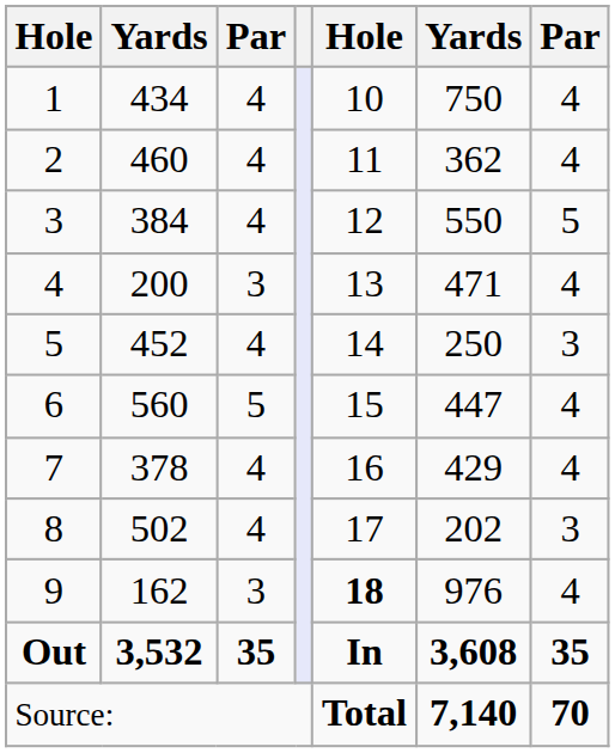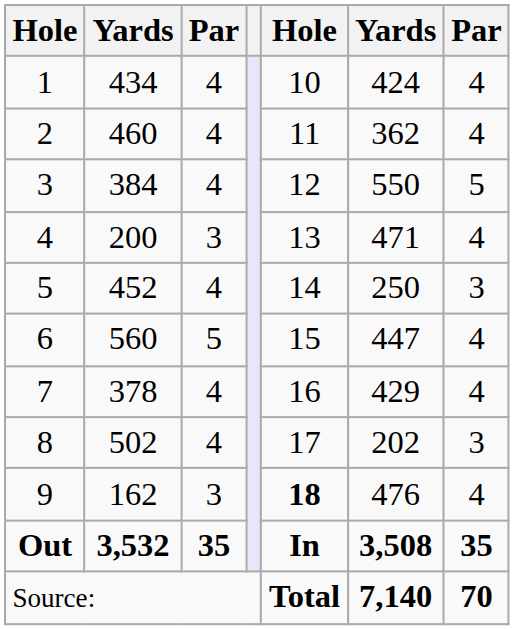1 | column 6: 750 -> 424
9 | column 6: 976 -> 476
Out | column 6: 3,608 -> 3,508
